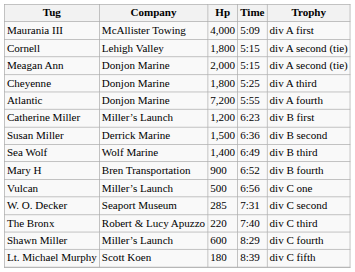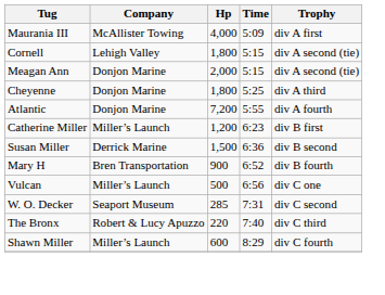- row: Sea Wolf | Wolf Marine | 1,400 | 6:49 | div B third
- row: Lt. Michael Murphy | Scott Koen | 180 | 8:39 | div C fifth
